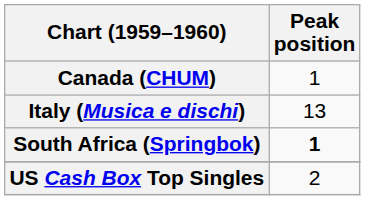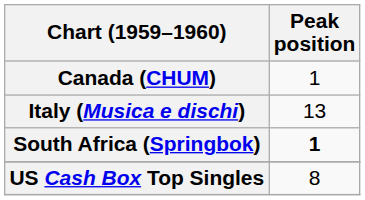US Cash Box Top Singles | Peak position: 2 -> 8
